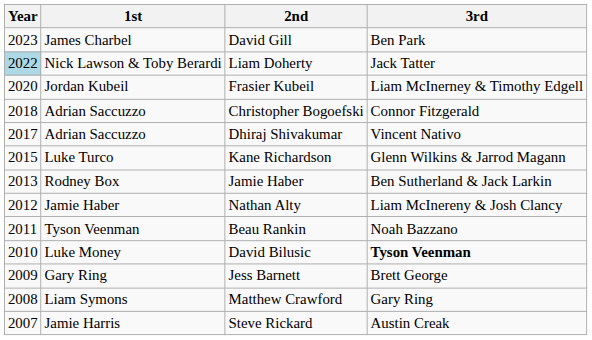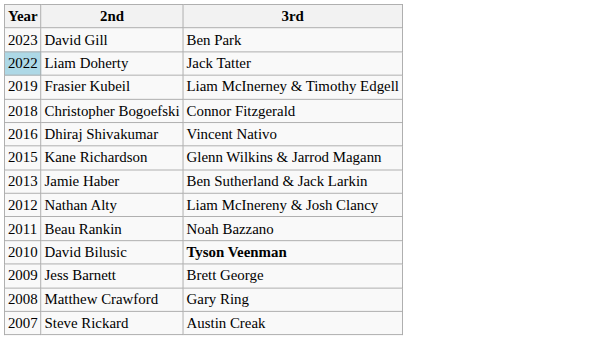- column: 1st | James Charbel | Nick Lawson & Toby Berardi | Jordan Kubeil | Adrian Saccuzzo | Adrian Saccuzzo | Luke Turco | Rodney Box | Jamie Haber | Tyson Veenman | Luke Money | Gary Ring | Liam Symons | Jamie Harris
Frasier Kubeil | Year: 2020 -> 2019
Dhiraj Shivakumar | Year: 2017 -> 2016
